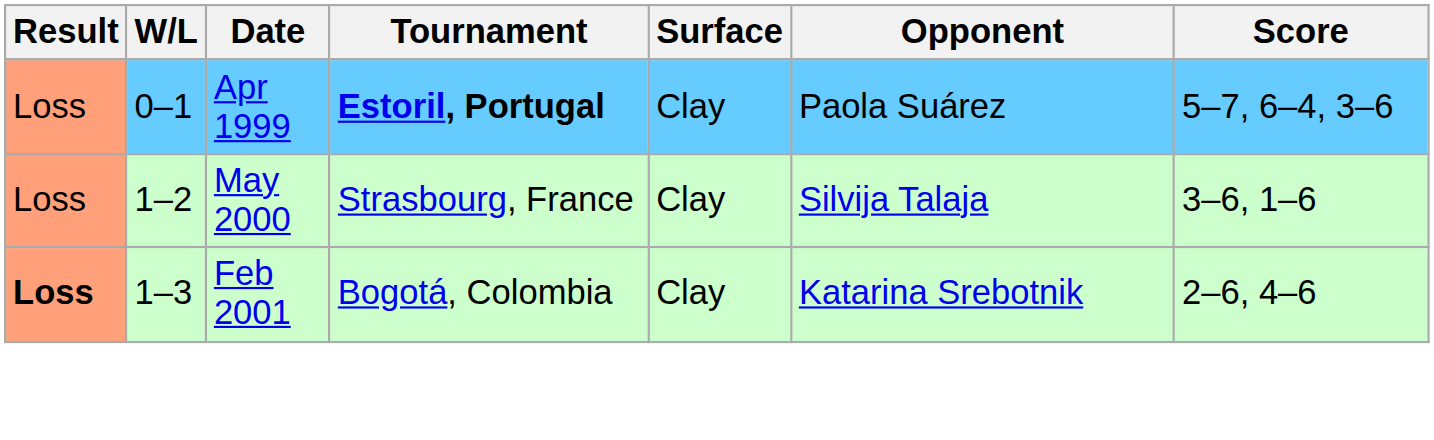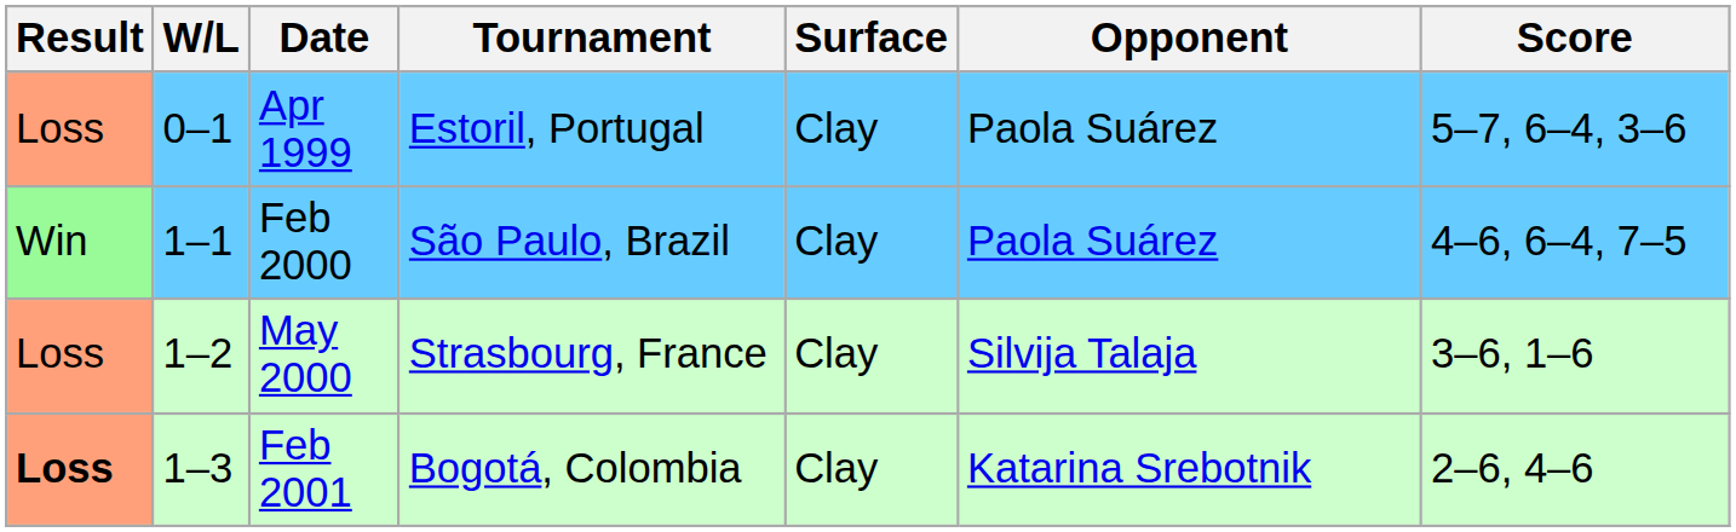Apr 1999 | Tournament: bold -> normal
+ row: Win | 1–1 | Feb 2000 | São Paulo, Brazil | Clay | Paola Suárez | 4–6, 6–4, 7–5
